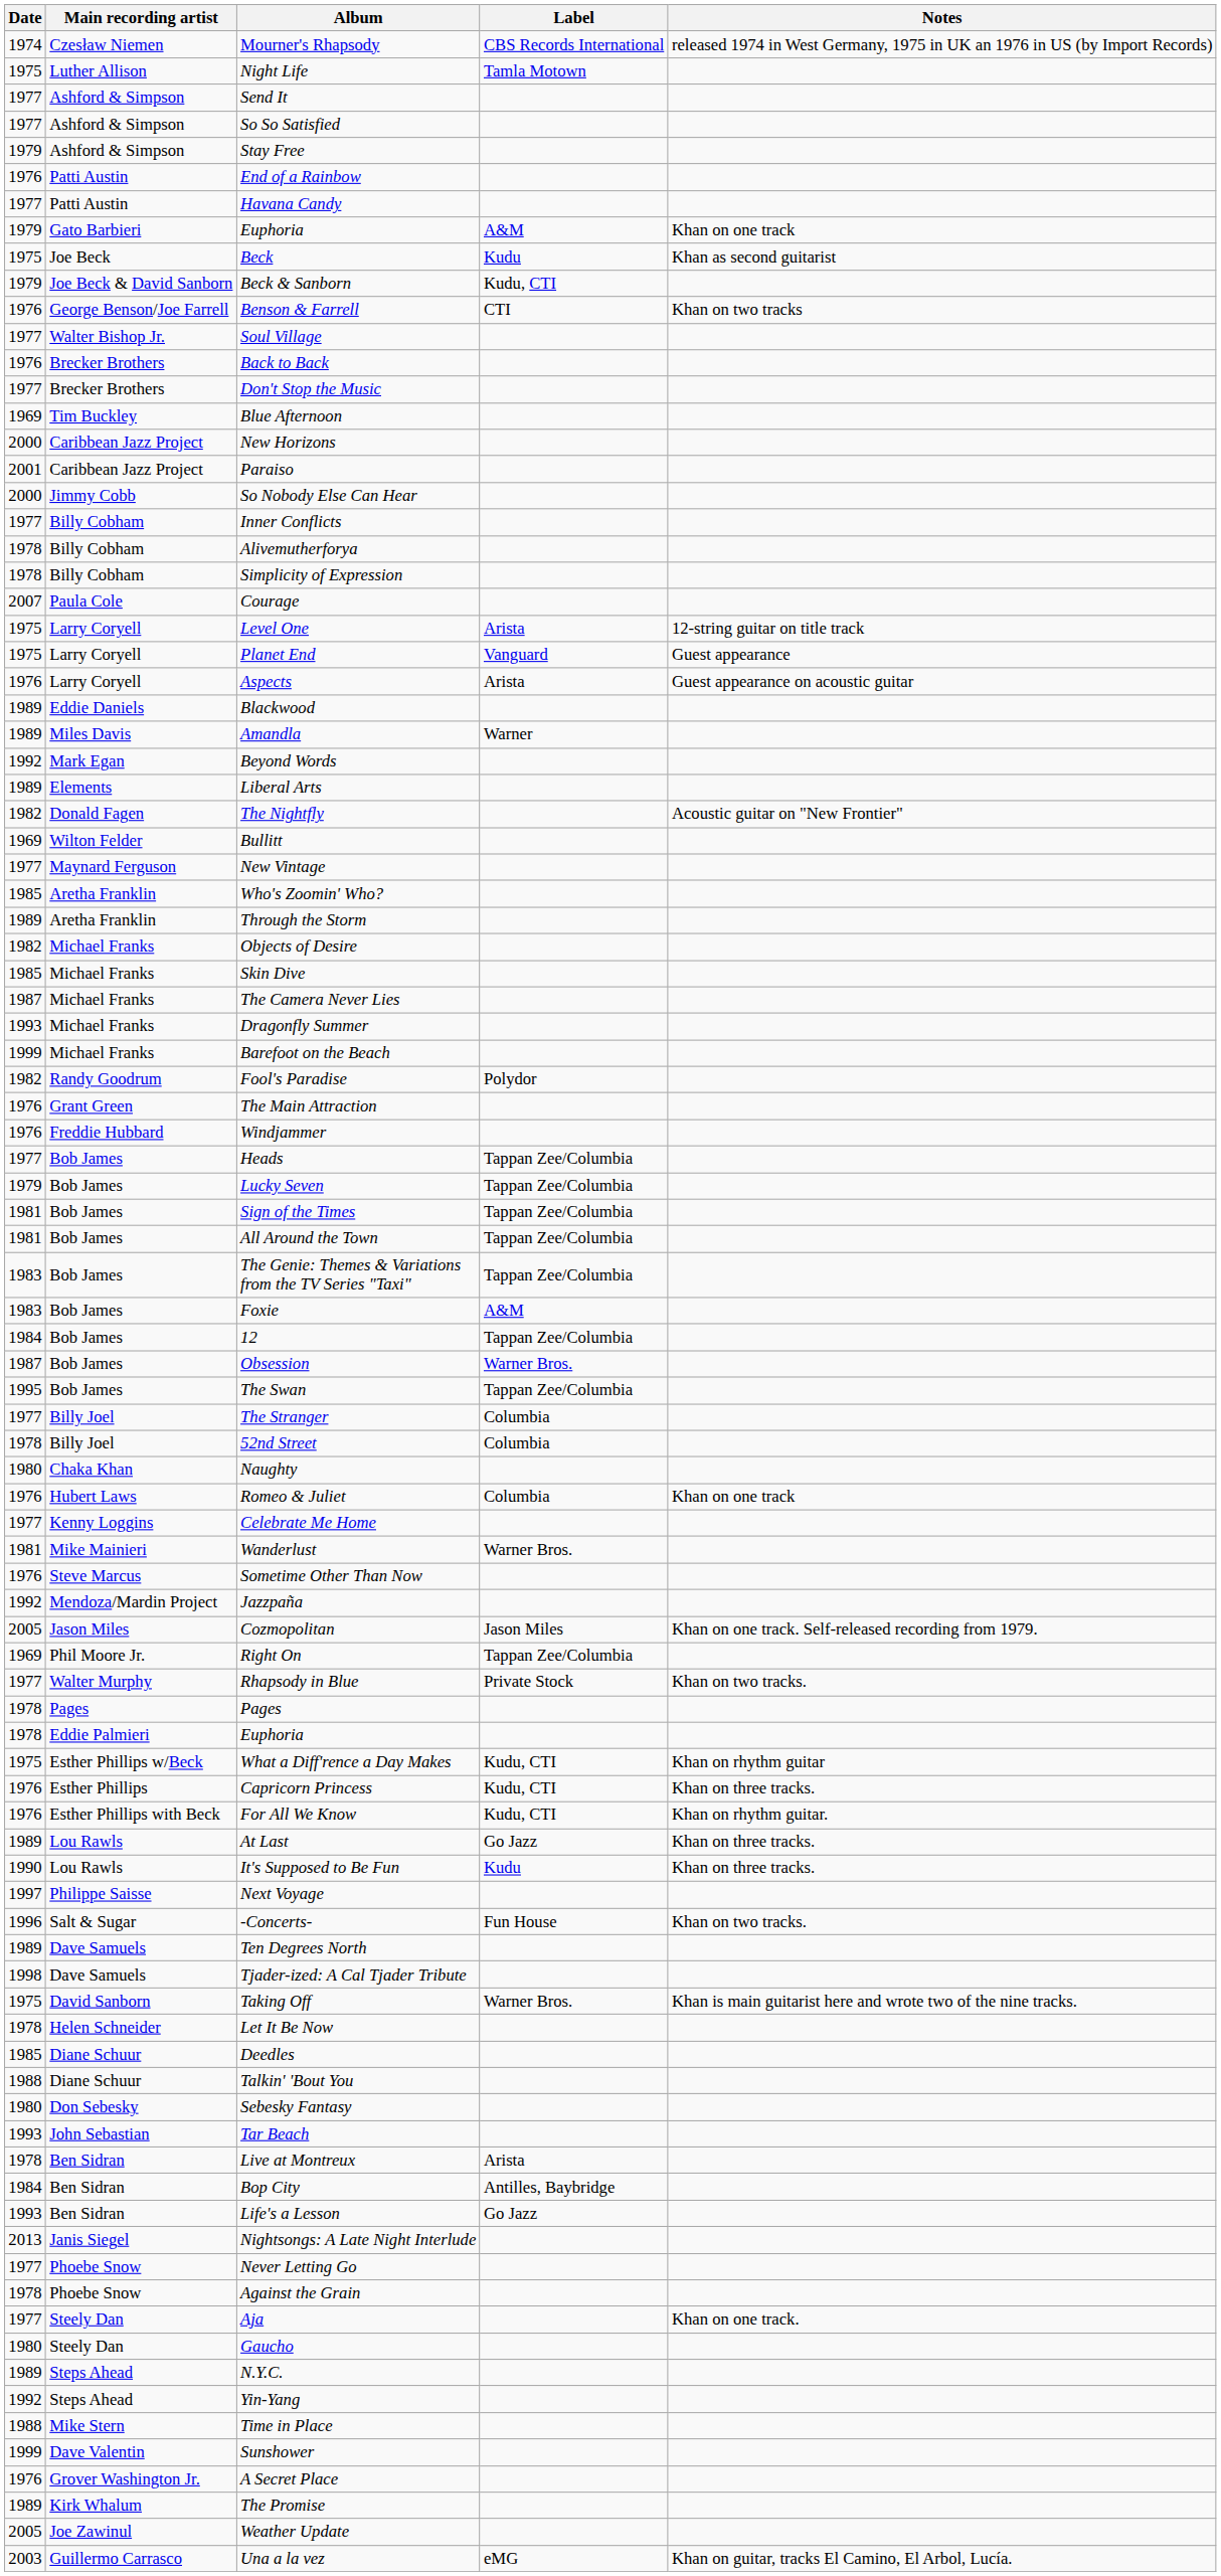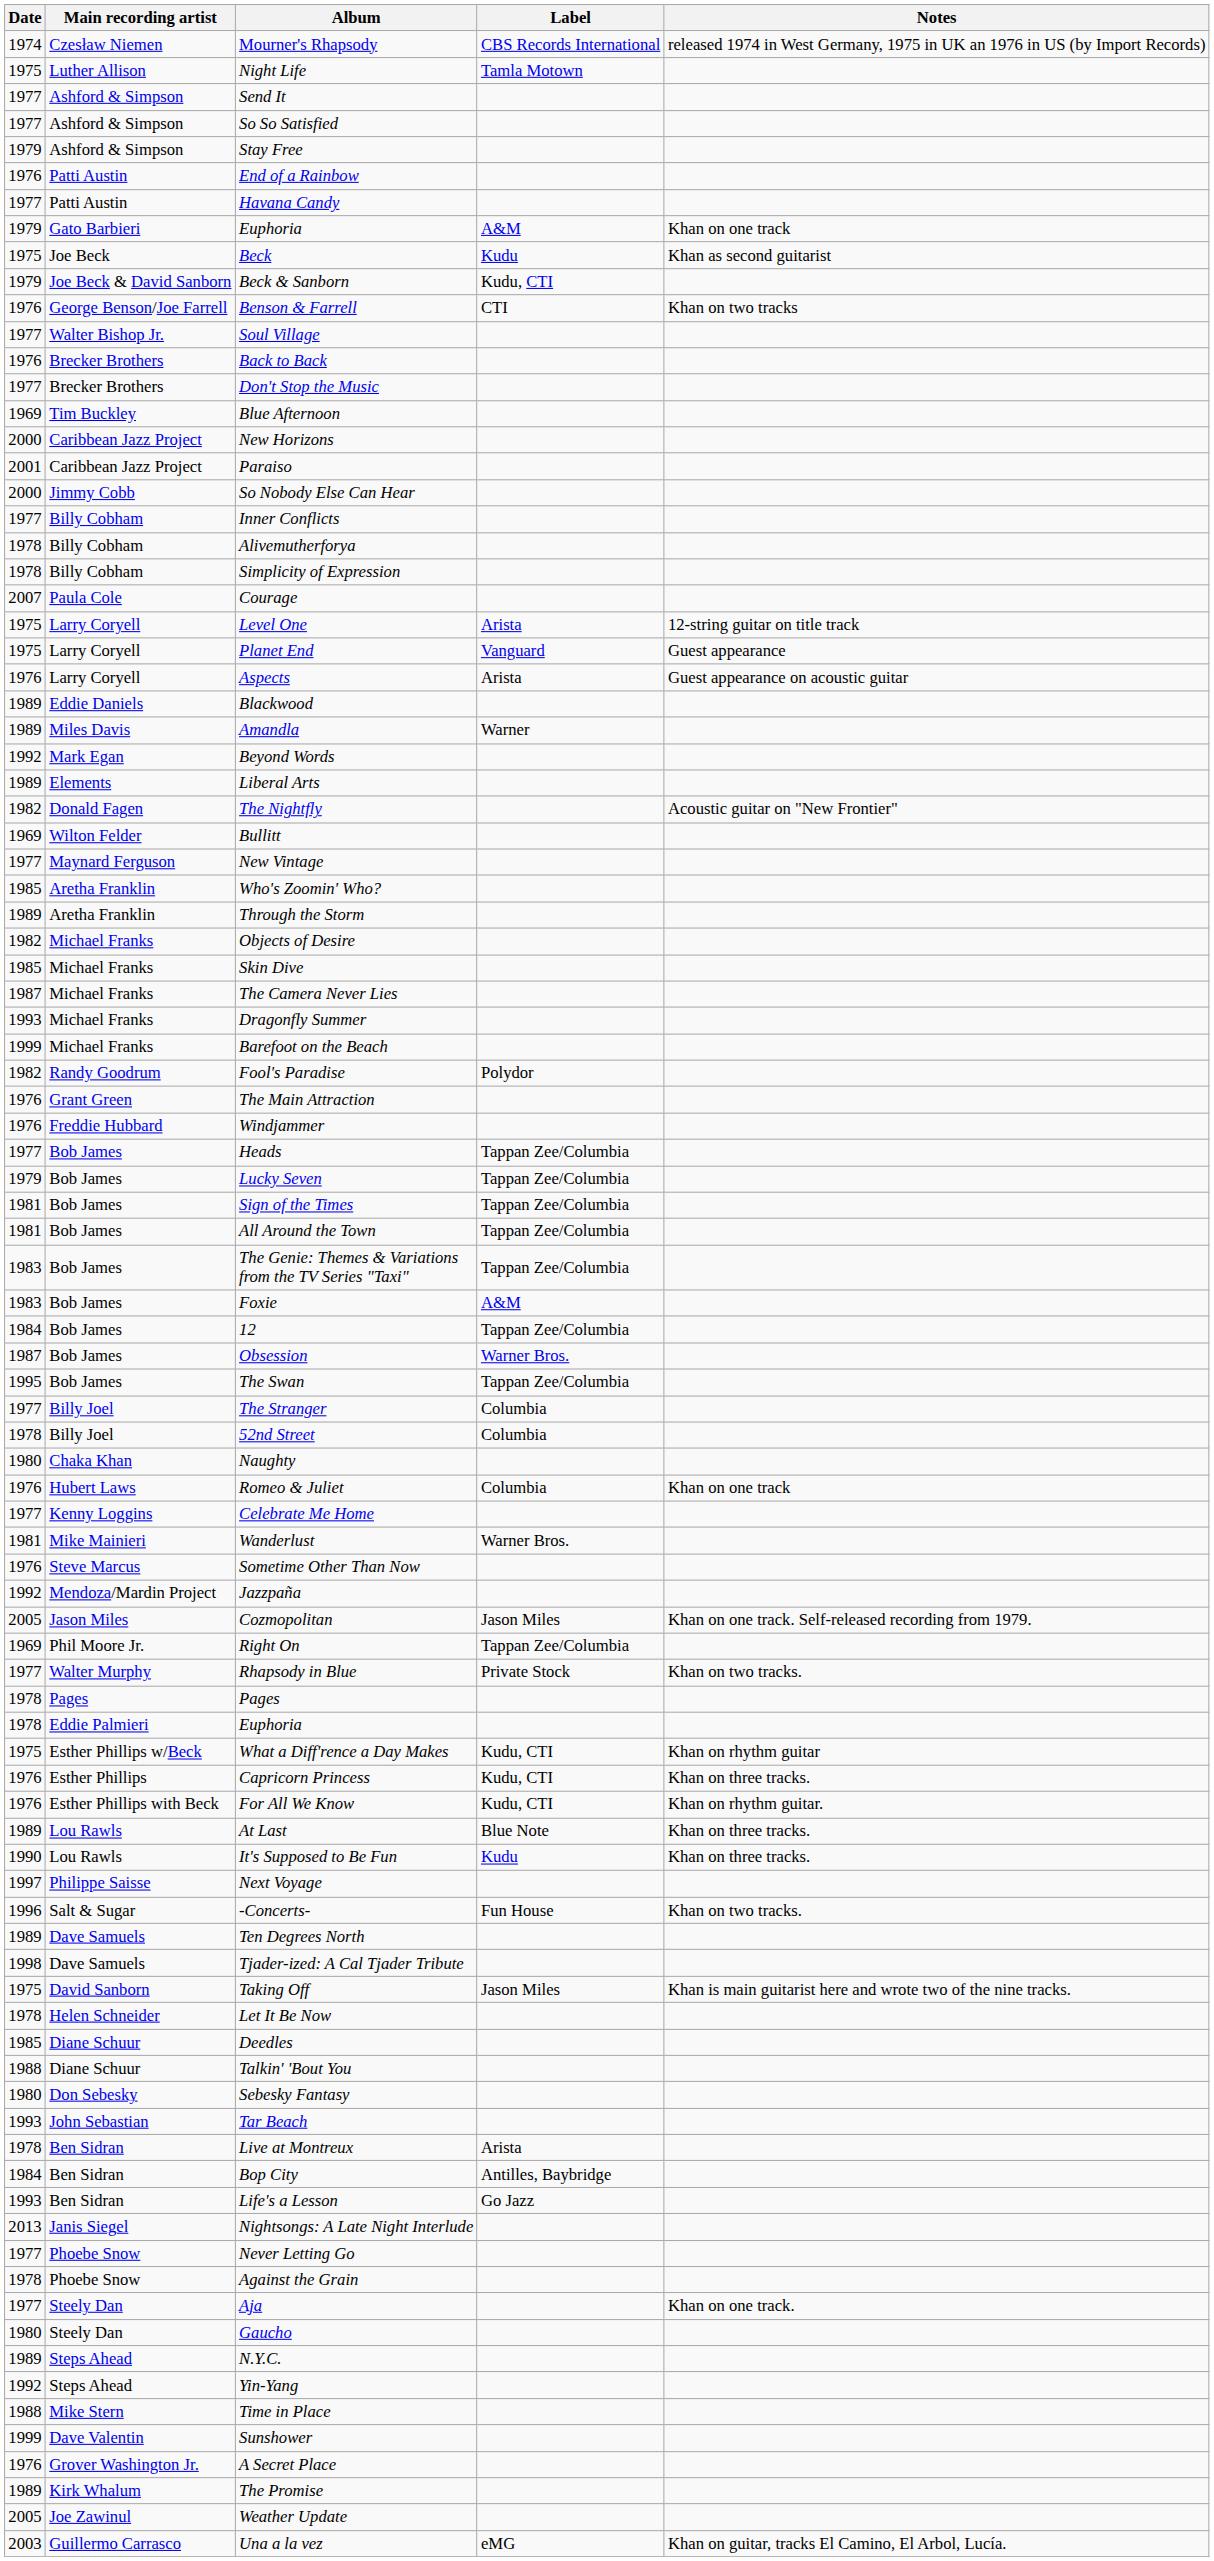At Last | Label: Go Jazz -> Blue Note
Taking Off | Label: Warner Bros. -> Jason Miles
